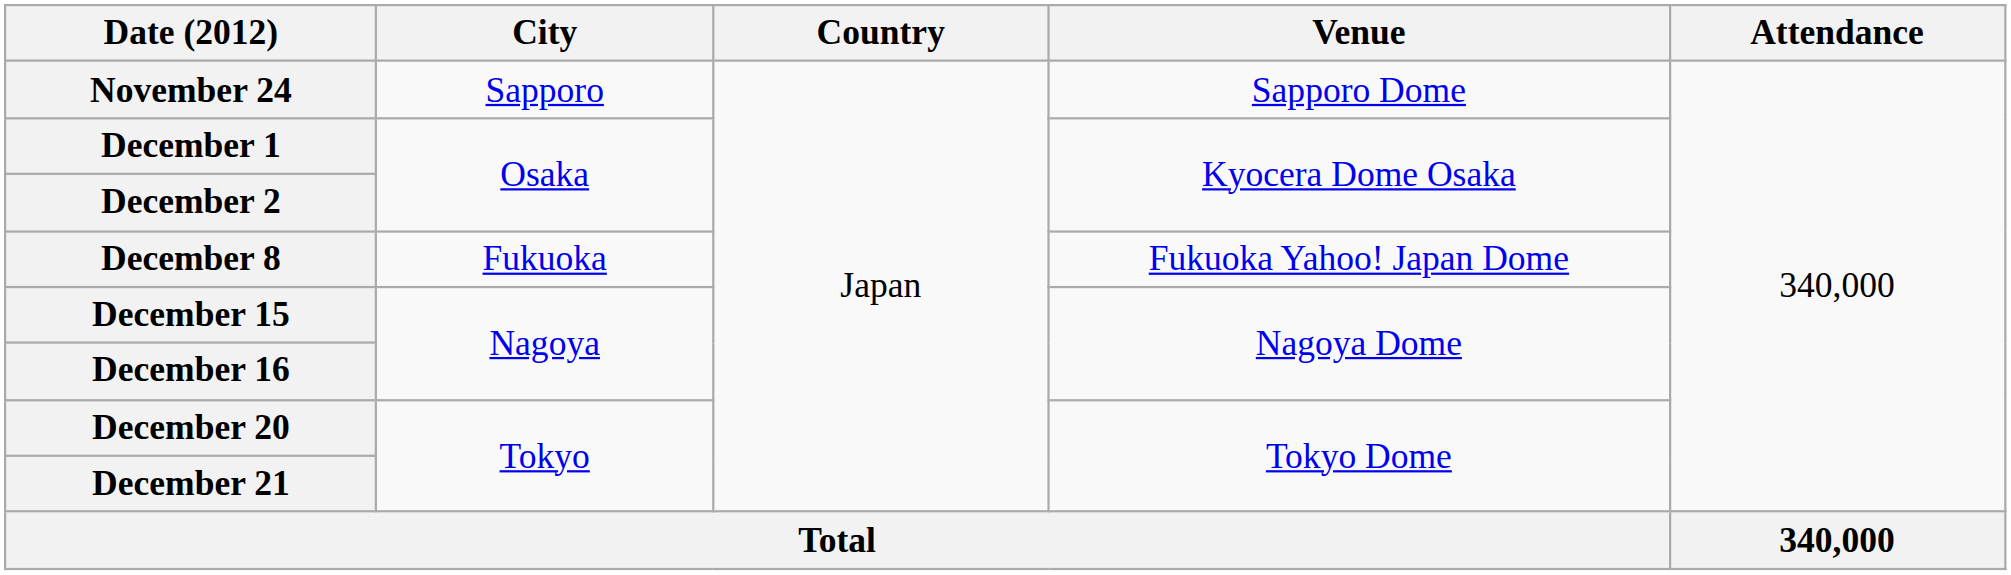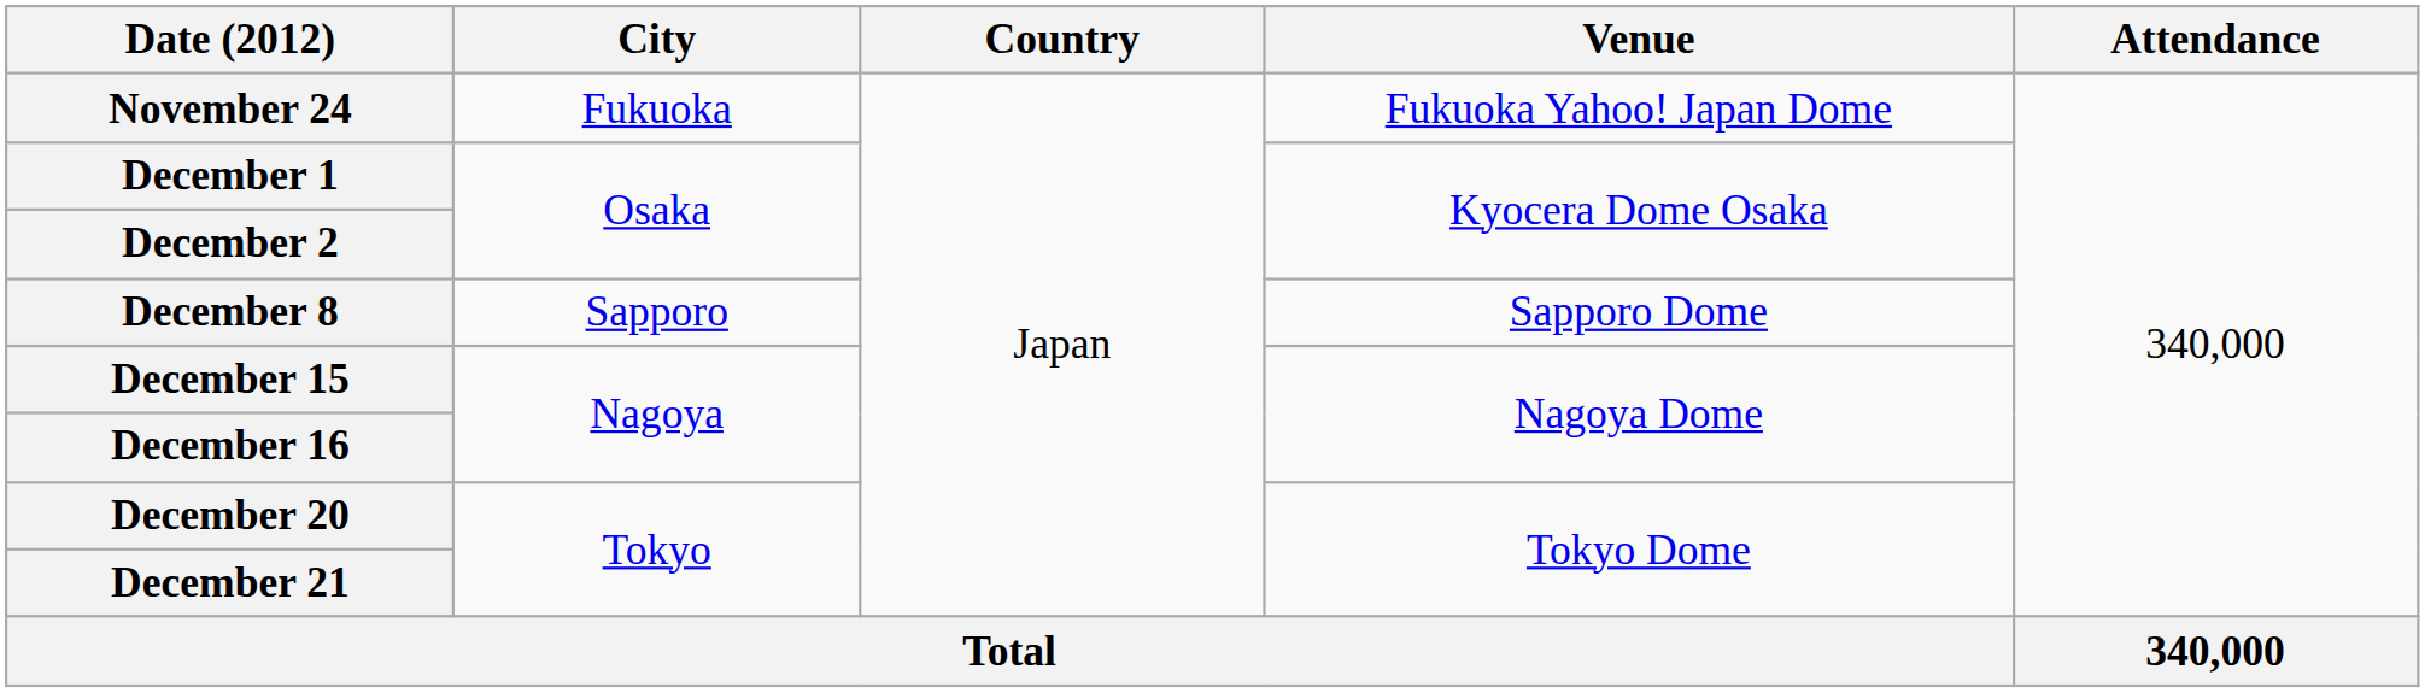November 24 | City: Sapporo -> Fukuoka
November 24 | Venue: Sapporo Dome -> Fukuoka Yahoo! Japan Dome
December 8 | City: Fukuoka -> Sapporo
December 8 | Venue: Fukuoka Yahoo! Japan Dome -> Sapporo Dome
